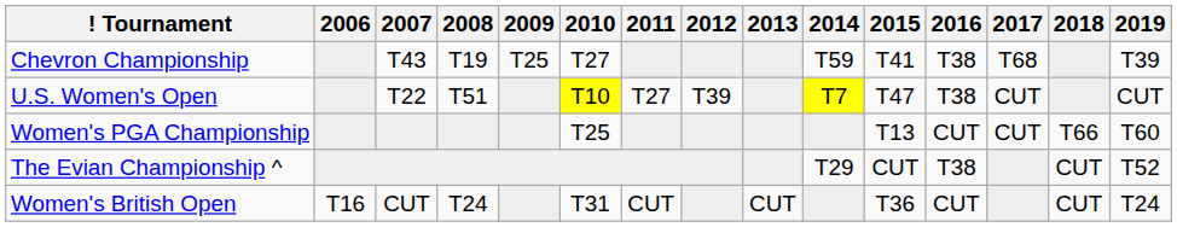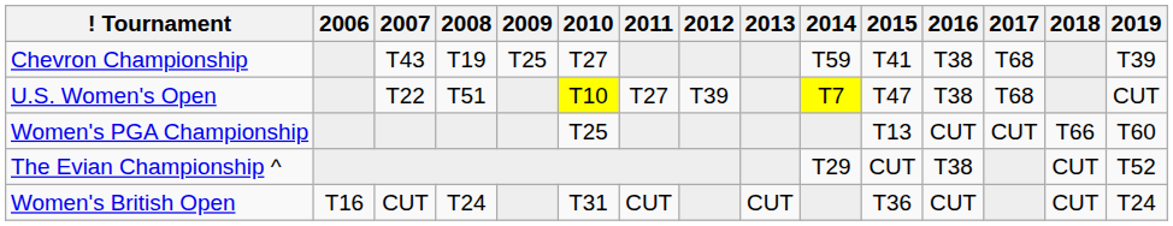U.S. Women's Open | 2017: CUT -> T68
